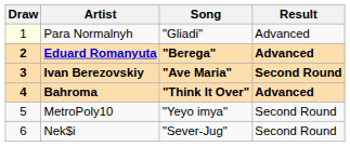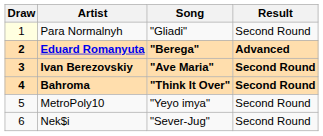Para Normalnyh | Result: Advanced -> Second Round
Bahroma | Result: Advanced -> Second Round
